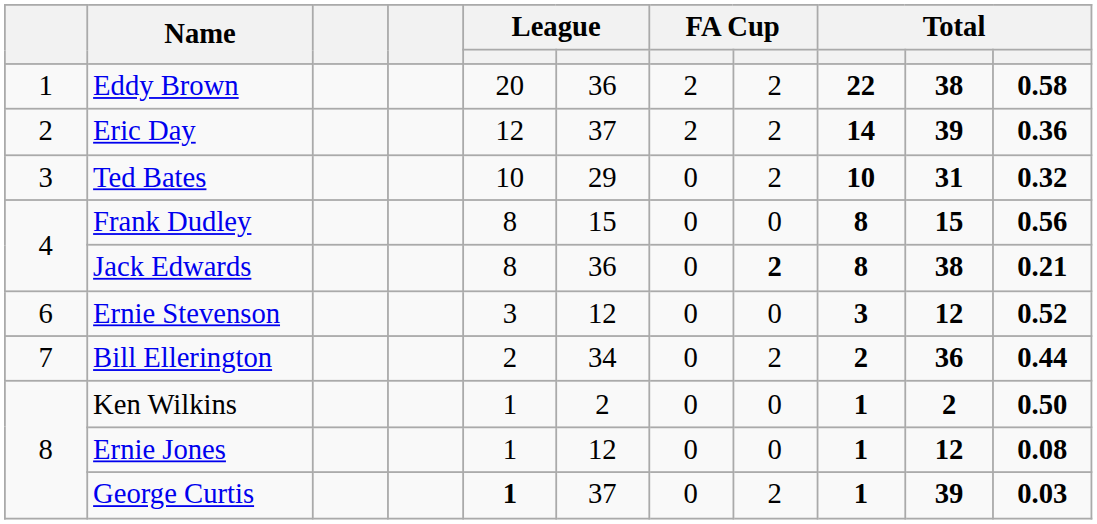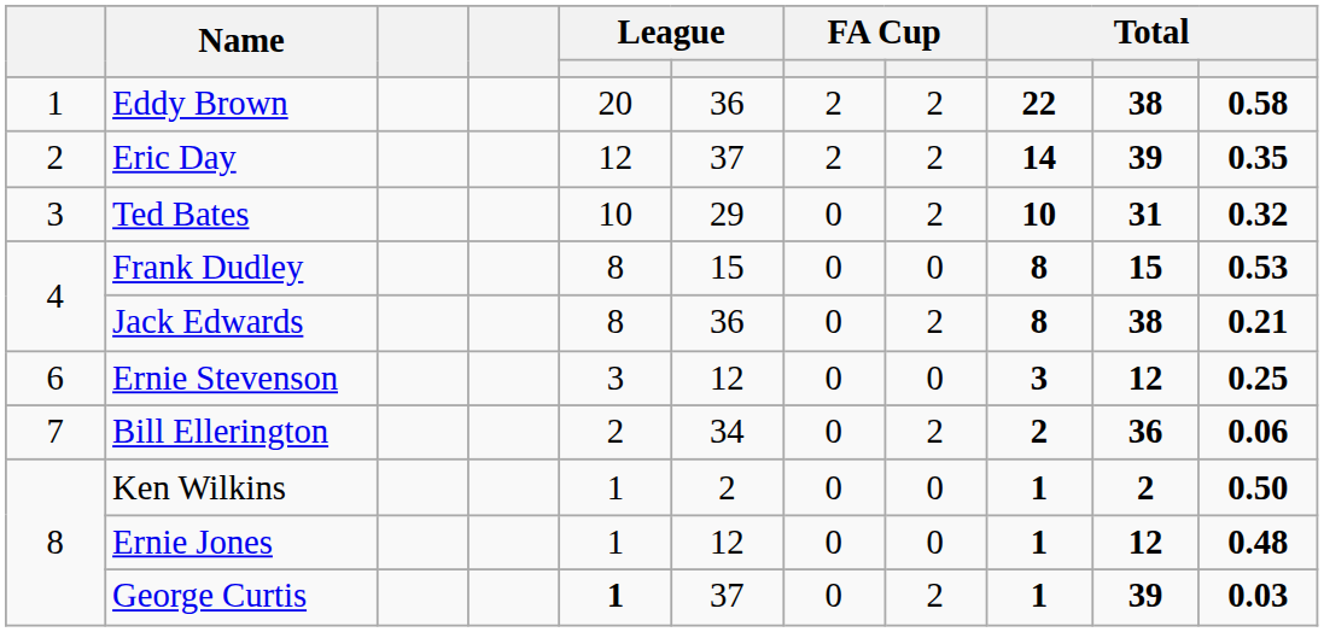Eric Day | column 11: 0.36 -> 0.35
Frank Dudley | column 11: 0.56 -> 0.53
Jack Edwards | column 8: bold -> normal
Ernie Stevenson | column 11: 0.52 -> 0.25
Bill Ellerington | column 11: 0.44 -> 0.06
Ernie Jones | column 11: 0.08 -> 0.48
